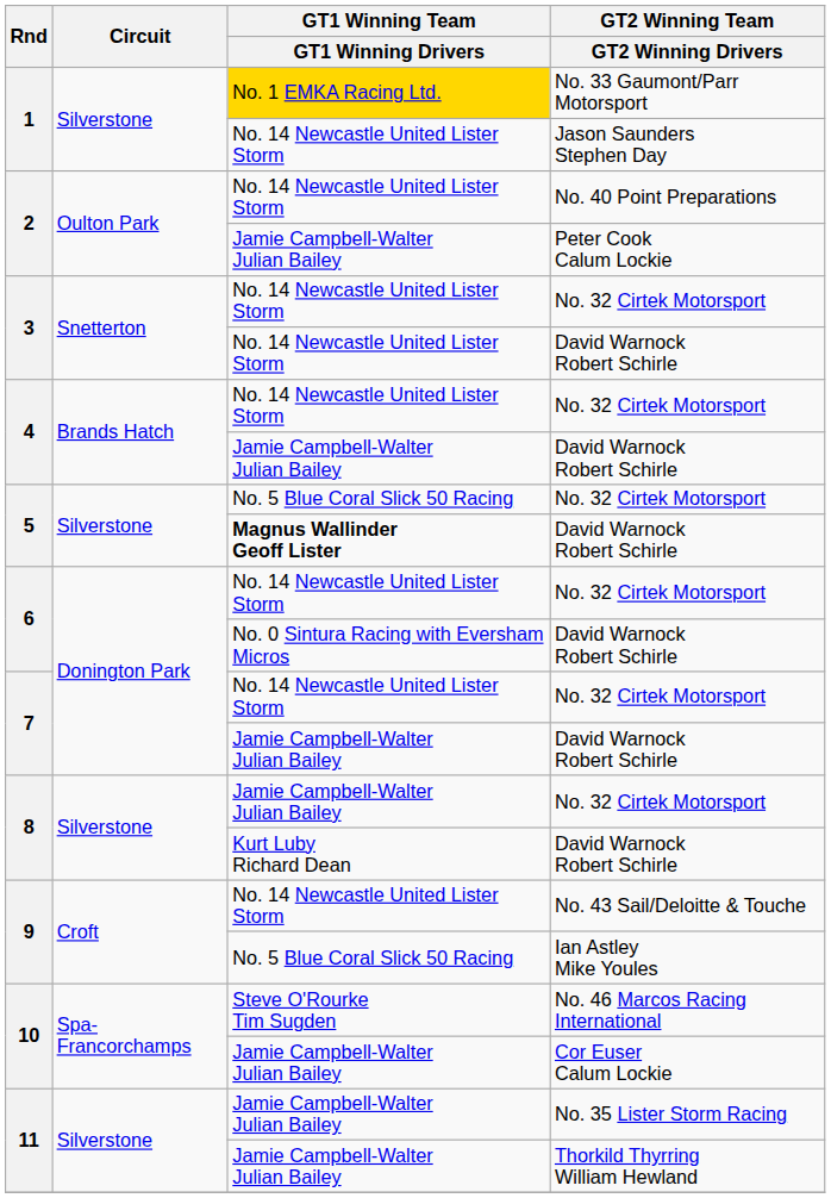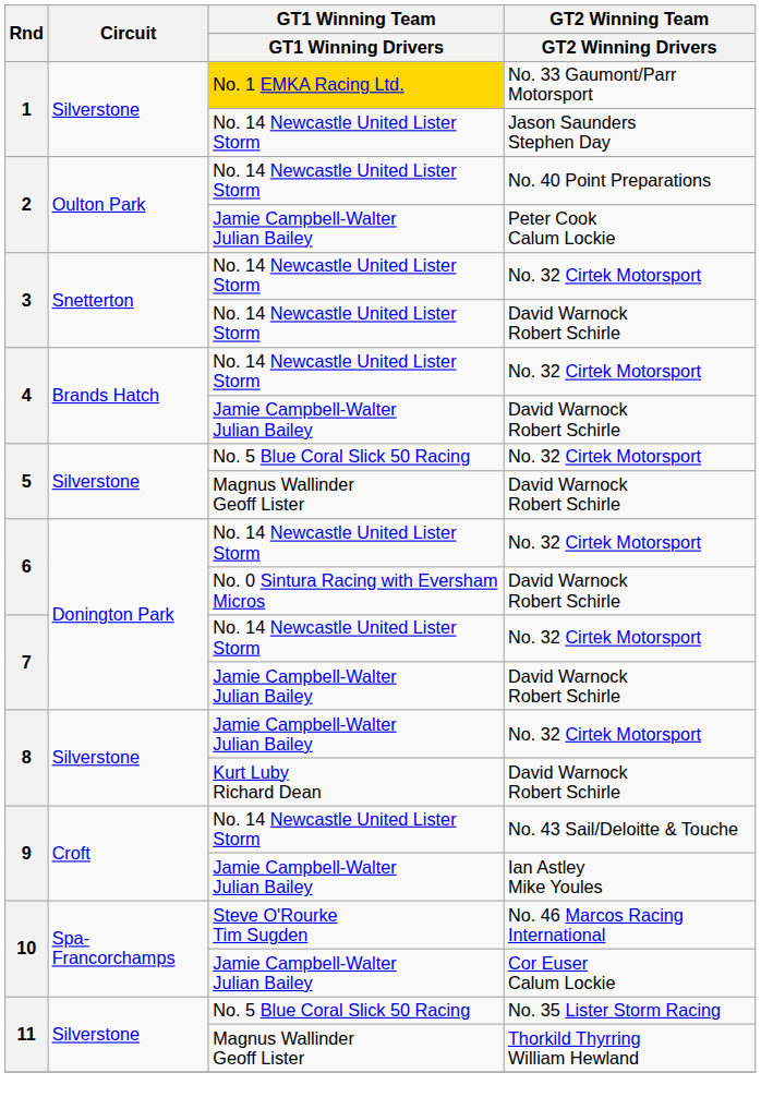5 / David Warnock Robert Schirle | GT1 Winning Team / GT1 Winning Drivers: bold -> normal
Ian Astley Mike Youles | GT1 Winning Team / GT1 Winning Drivers: No. 5 Blue Coral Slick 50 Racing -> Jamie Campbell-Walter Julian Bailey
No. 35 Lister Storm Racing | GT1 Winning Team / GT1 Winning Drivers: Jamie Campbell-Walter Julian Bailey -> No. 5 Blue Coral Slick 50 Racing
Thorkild Thyrring William Hewland | GT1 Winning Team / GT1 Winning Drivers: Jamie Campbell-Walter Julian Bailey -> Magnus Wallinder Geoff Lister
